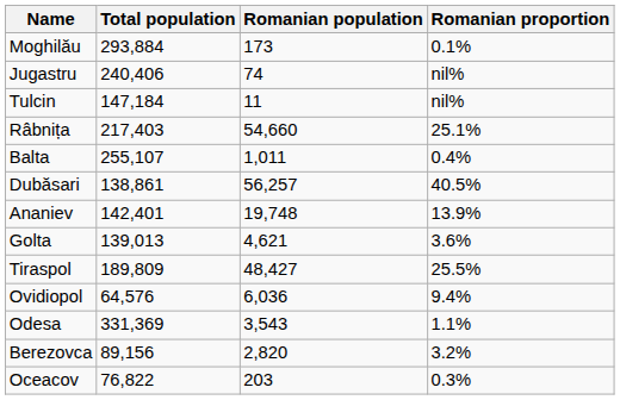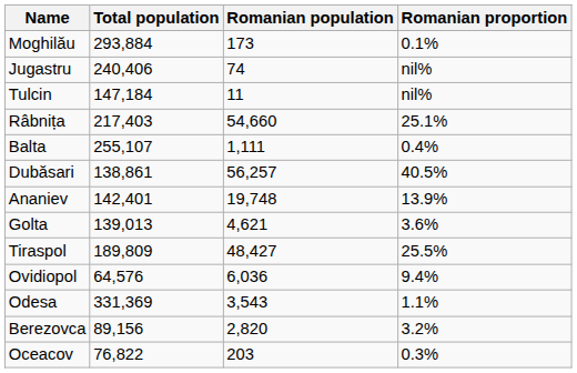Balta | Romanian population: 1,011 -> 1,111
